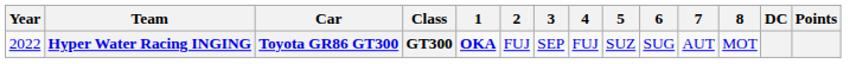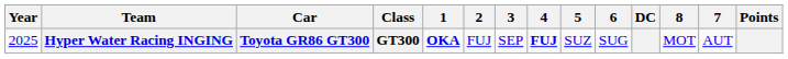columns swapped: 7 <-> DC
Hyper Water Racing INGING | Year: 2022 -> 2025
Hyper Water Racing INGING | 4: normal -> bold
